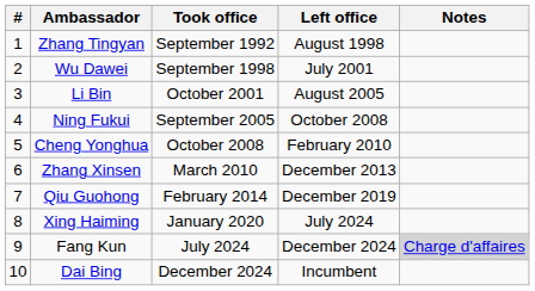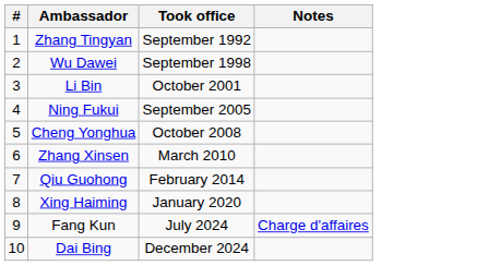- column: Left office | August 1998 | July 2001 | August 2005 | October 2008 | February 2010 | December 2013 | December 2019 | July 2024 | December 2024 | Incumbent
Fang Kun | Notes: lightgrey background -> no background
